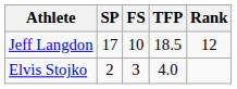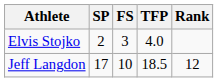rows swapped: Jeff Langdon <-> Elvis Stojko
